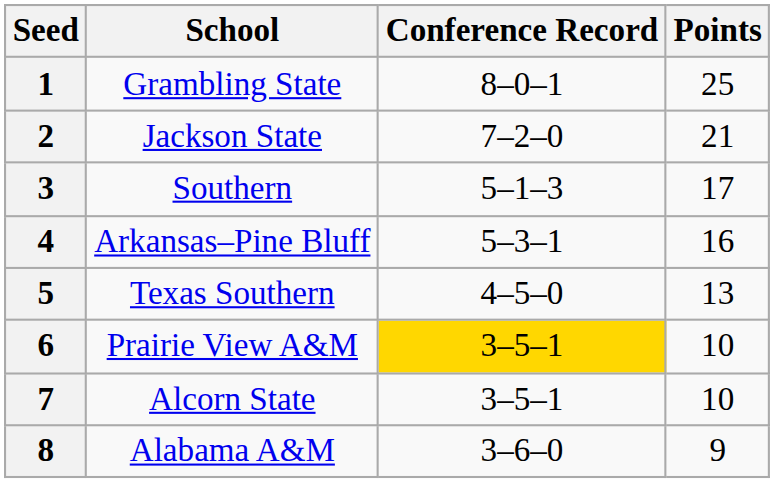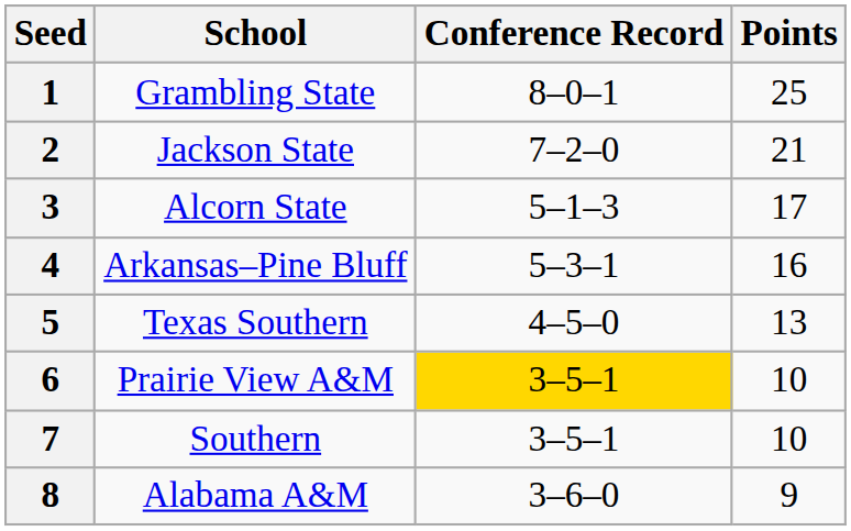3 | School: Southern -> Alcorn State
7 | School: Alcorn State -> Southern
